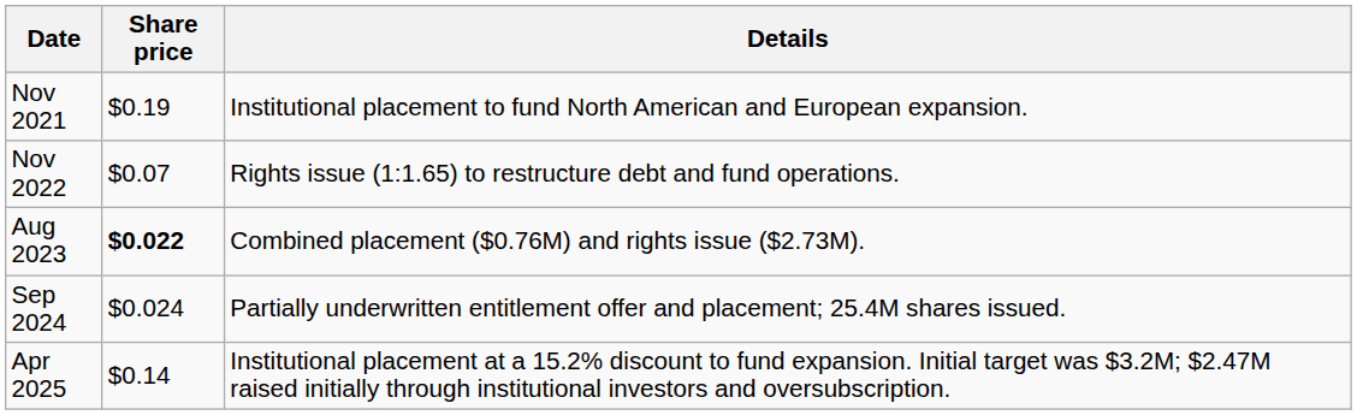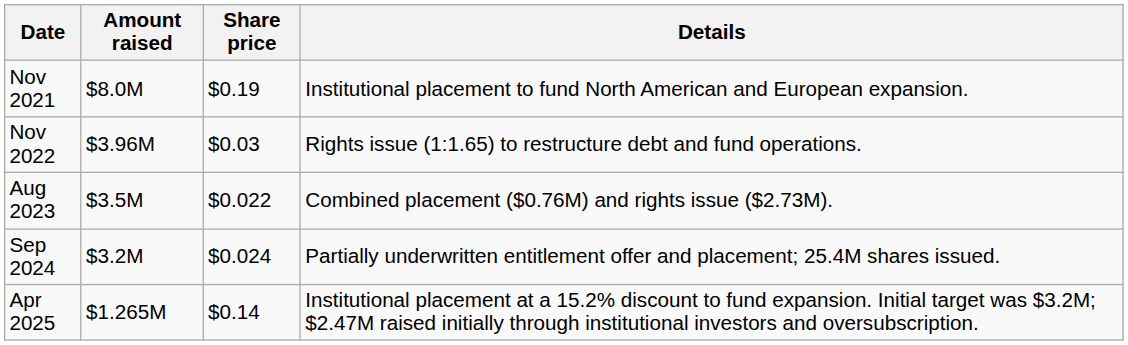+ column: Amount raised | $8.0M | $3.96M | $3.5M | $3.2M | $1.265M
Nov 2022 | Share price: $0.07 -> $0.03
Aug 2023 | Share price: bold -> normal
